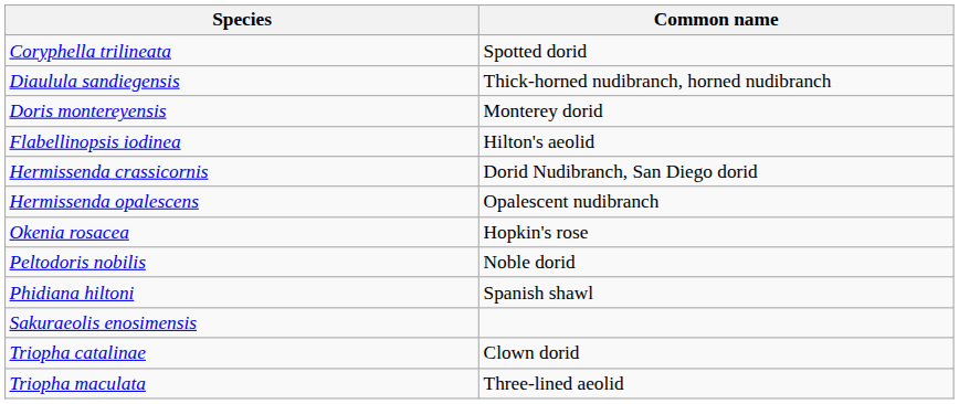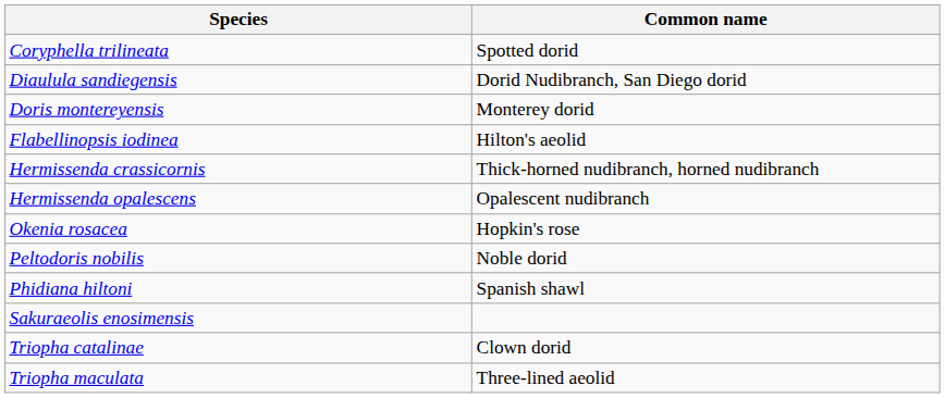Diaulula sandiegensis | Common name: Thick-horned nudibranch, horned nudibranch -> Dorid Nudibranch, San Diego dorid
Hermissenda crassicornis | Common name: Dorid Nudibranch, San Diego dorid -> Thick-horned nudibranch, horned nudibranch
